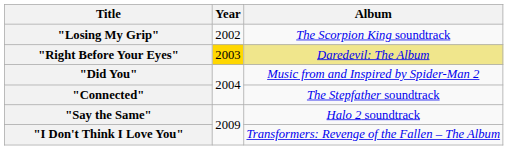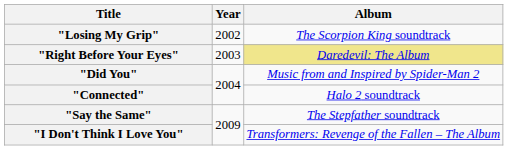"Right Before Your Eyes" | Year: gold background -> no background
"Connected" | Album: The Stepfather soundtrack -> Halo 2 soundtrack
"Say the Same" | Album: Halo 2 soundtrack -> The Stepfather soundtrack
